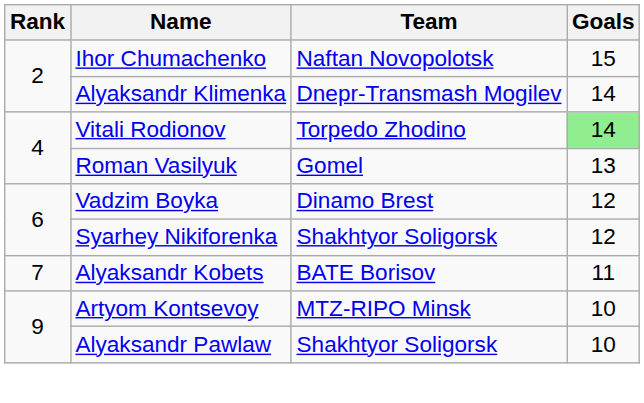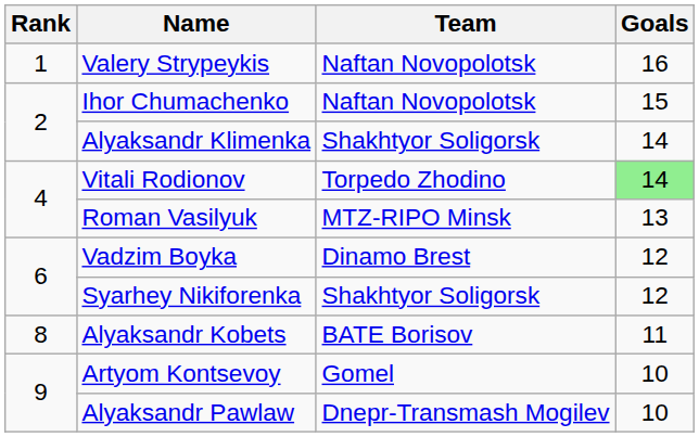+ row: 1 | Valery Strypeykis | Naftan Novopolotsk | 16
Alyaksandr Klimenka | Team: Dnepr-Transmash Mogilev -> Shakhtyor Soligorsk
Roman Vasilyuk | Team: Gomel -> MTZ-RIPO Minsk
Alyaksandr Kobets | Rank: 7 -> 8
Artyom Kontsevoy | Team: MTZ-RIPO Minsk -> Gomel
Alyaksandr Pawlaw | Team: Shakhtyor Soligorsk -> Dnepr-Transmash Mogilev
